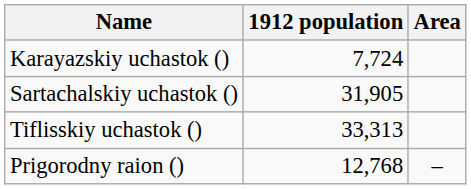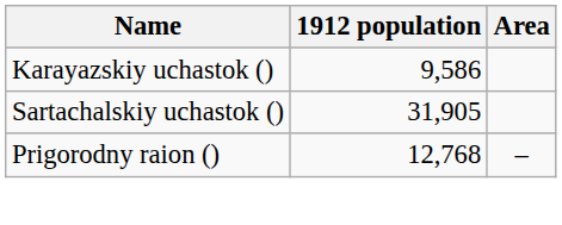Karayazskiy uchastok () | 1912 population: 7,724 -> 9,586
- row: Tiflisskiy uchastok () | 33,313
